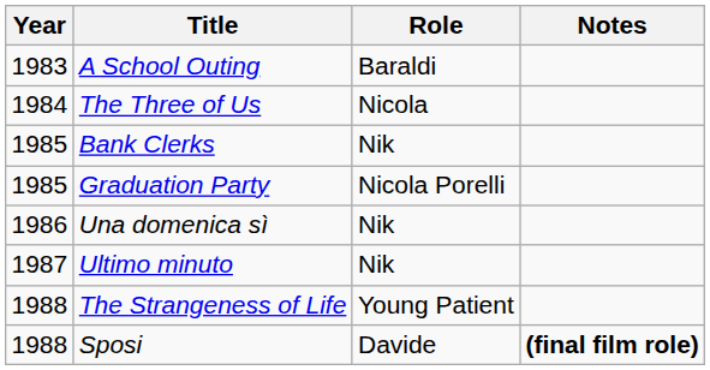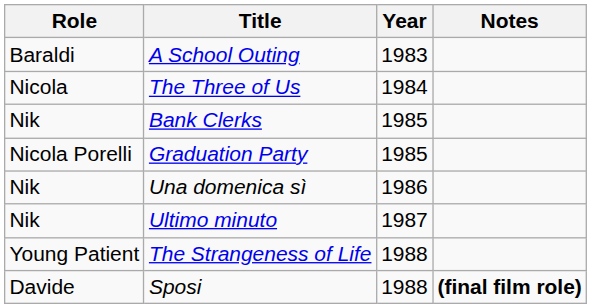columns swapped: Year <-> Role
